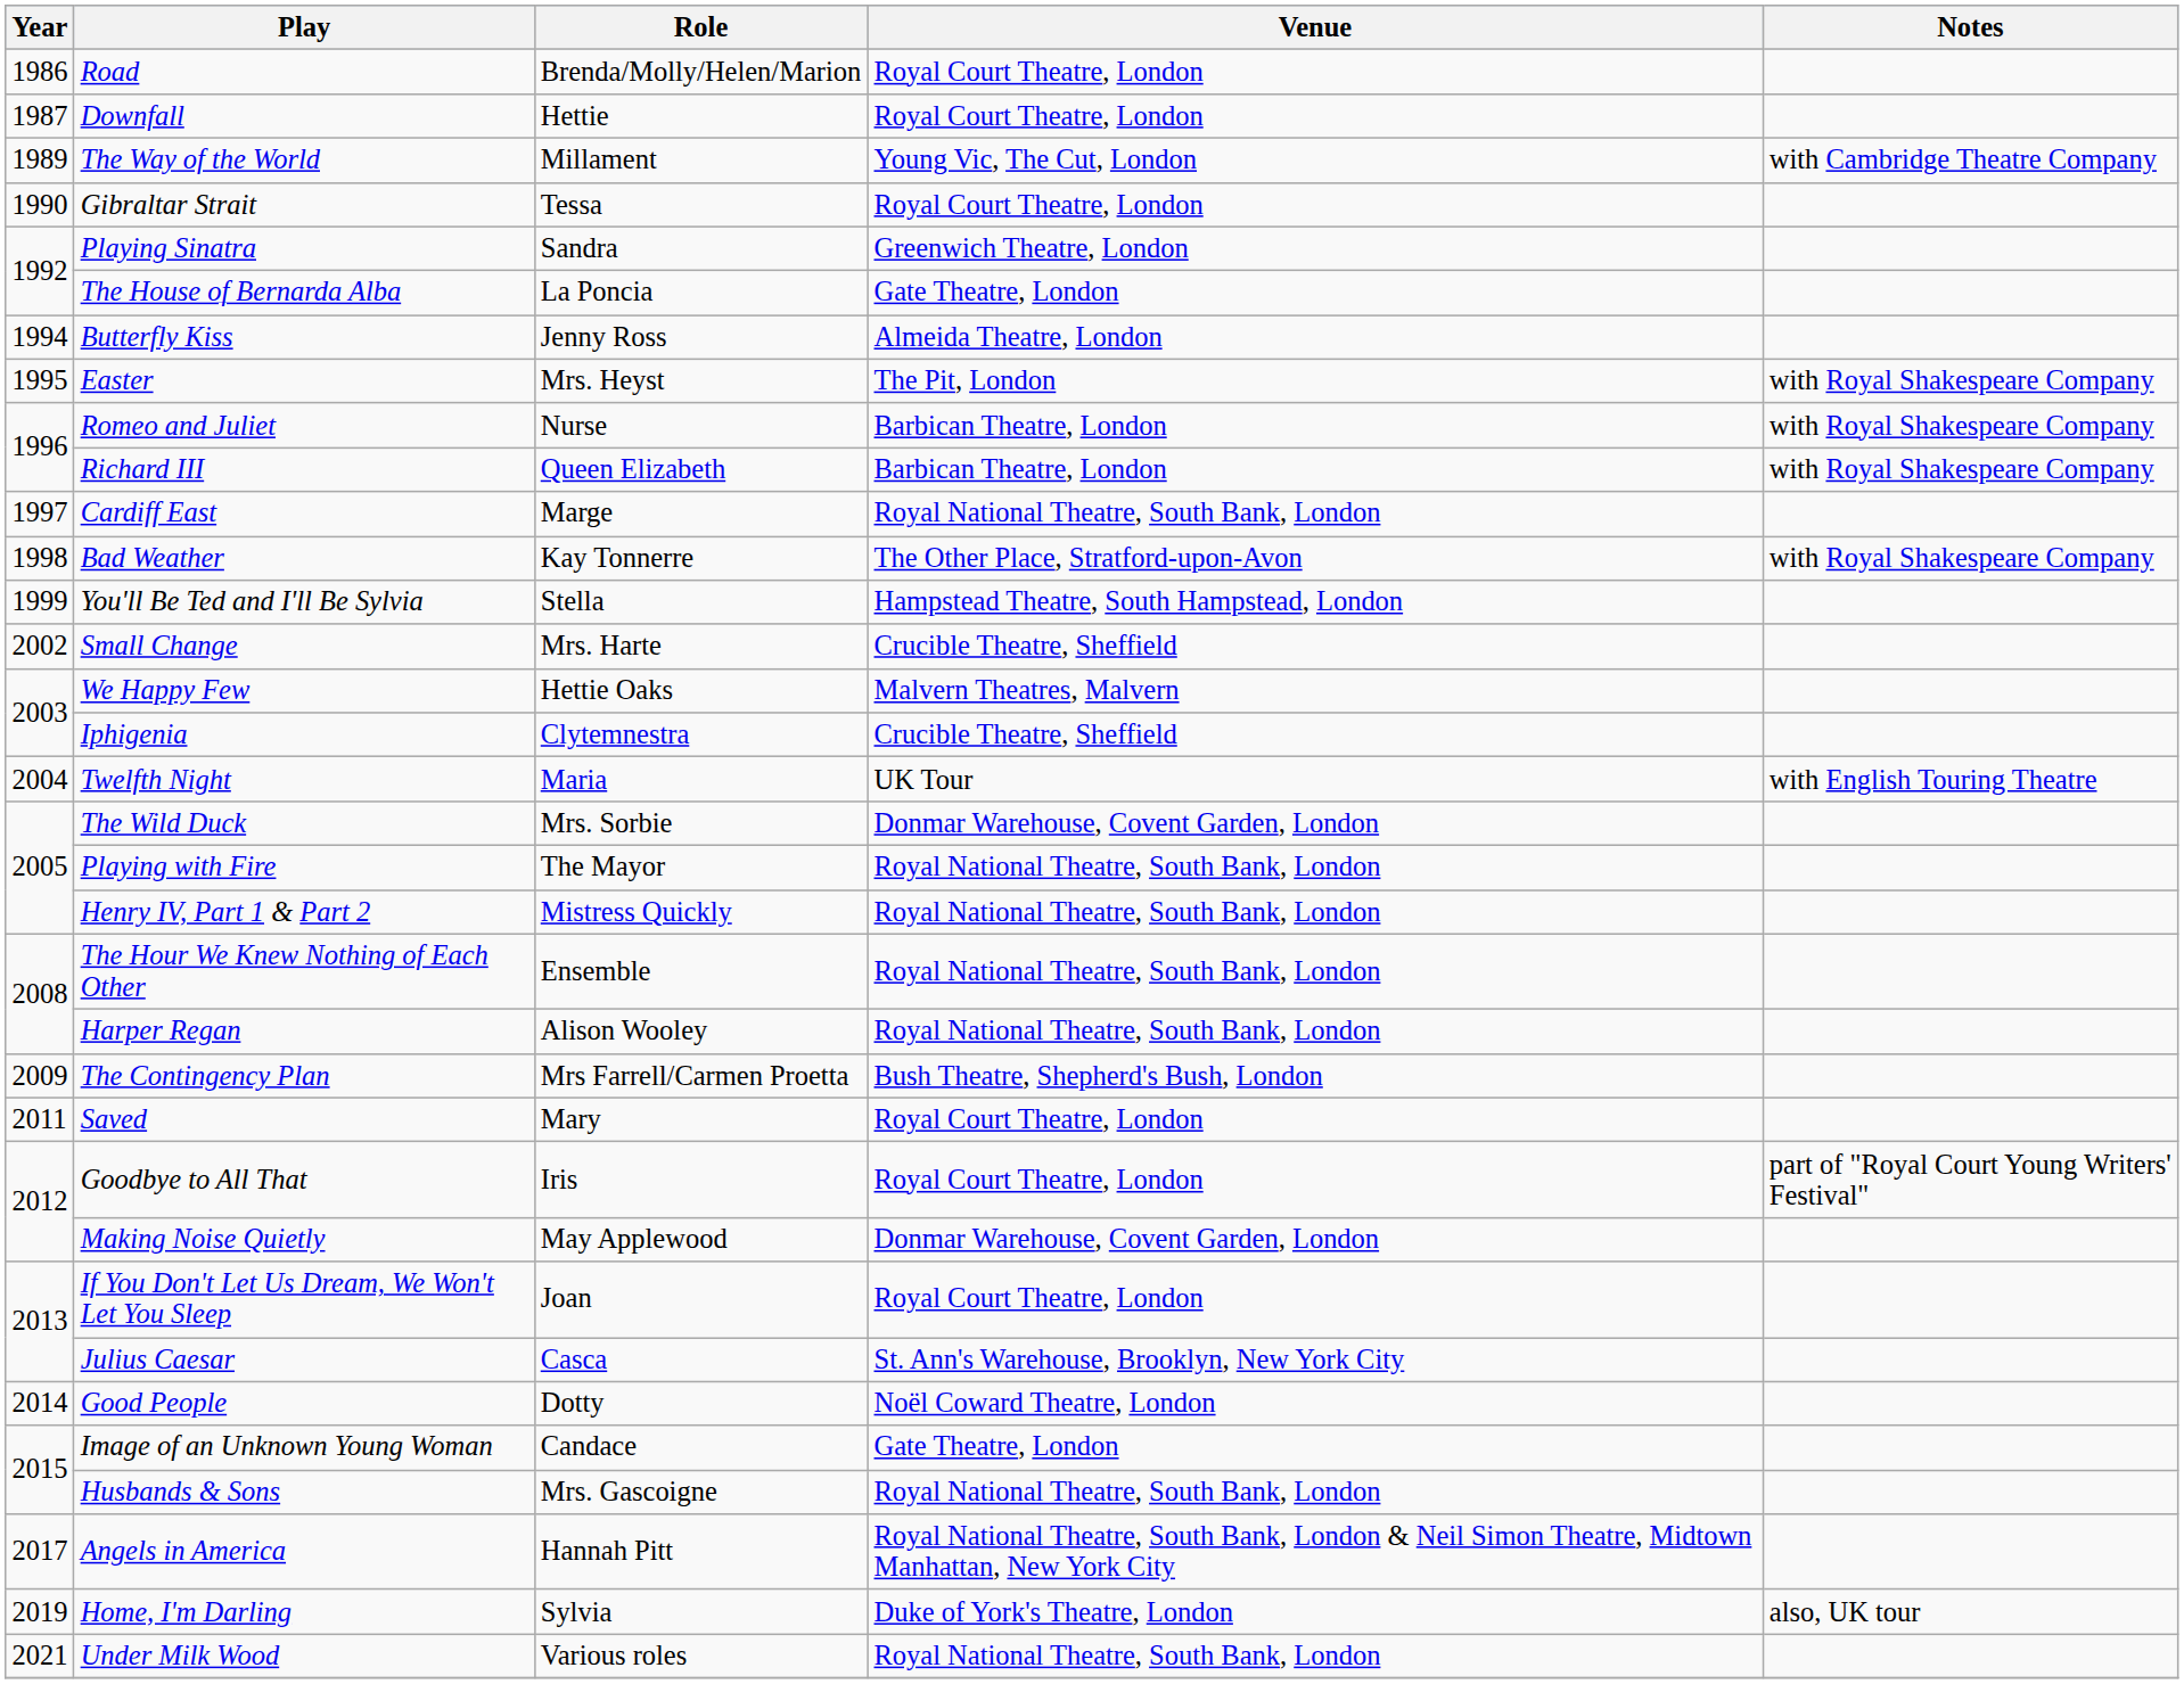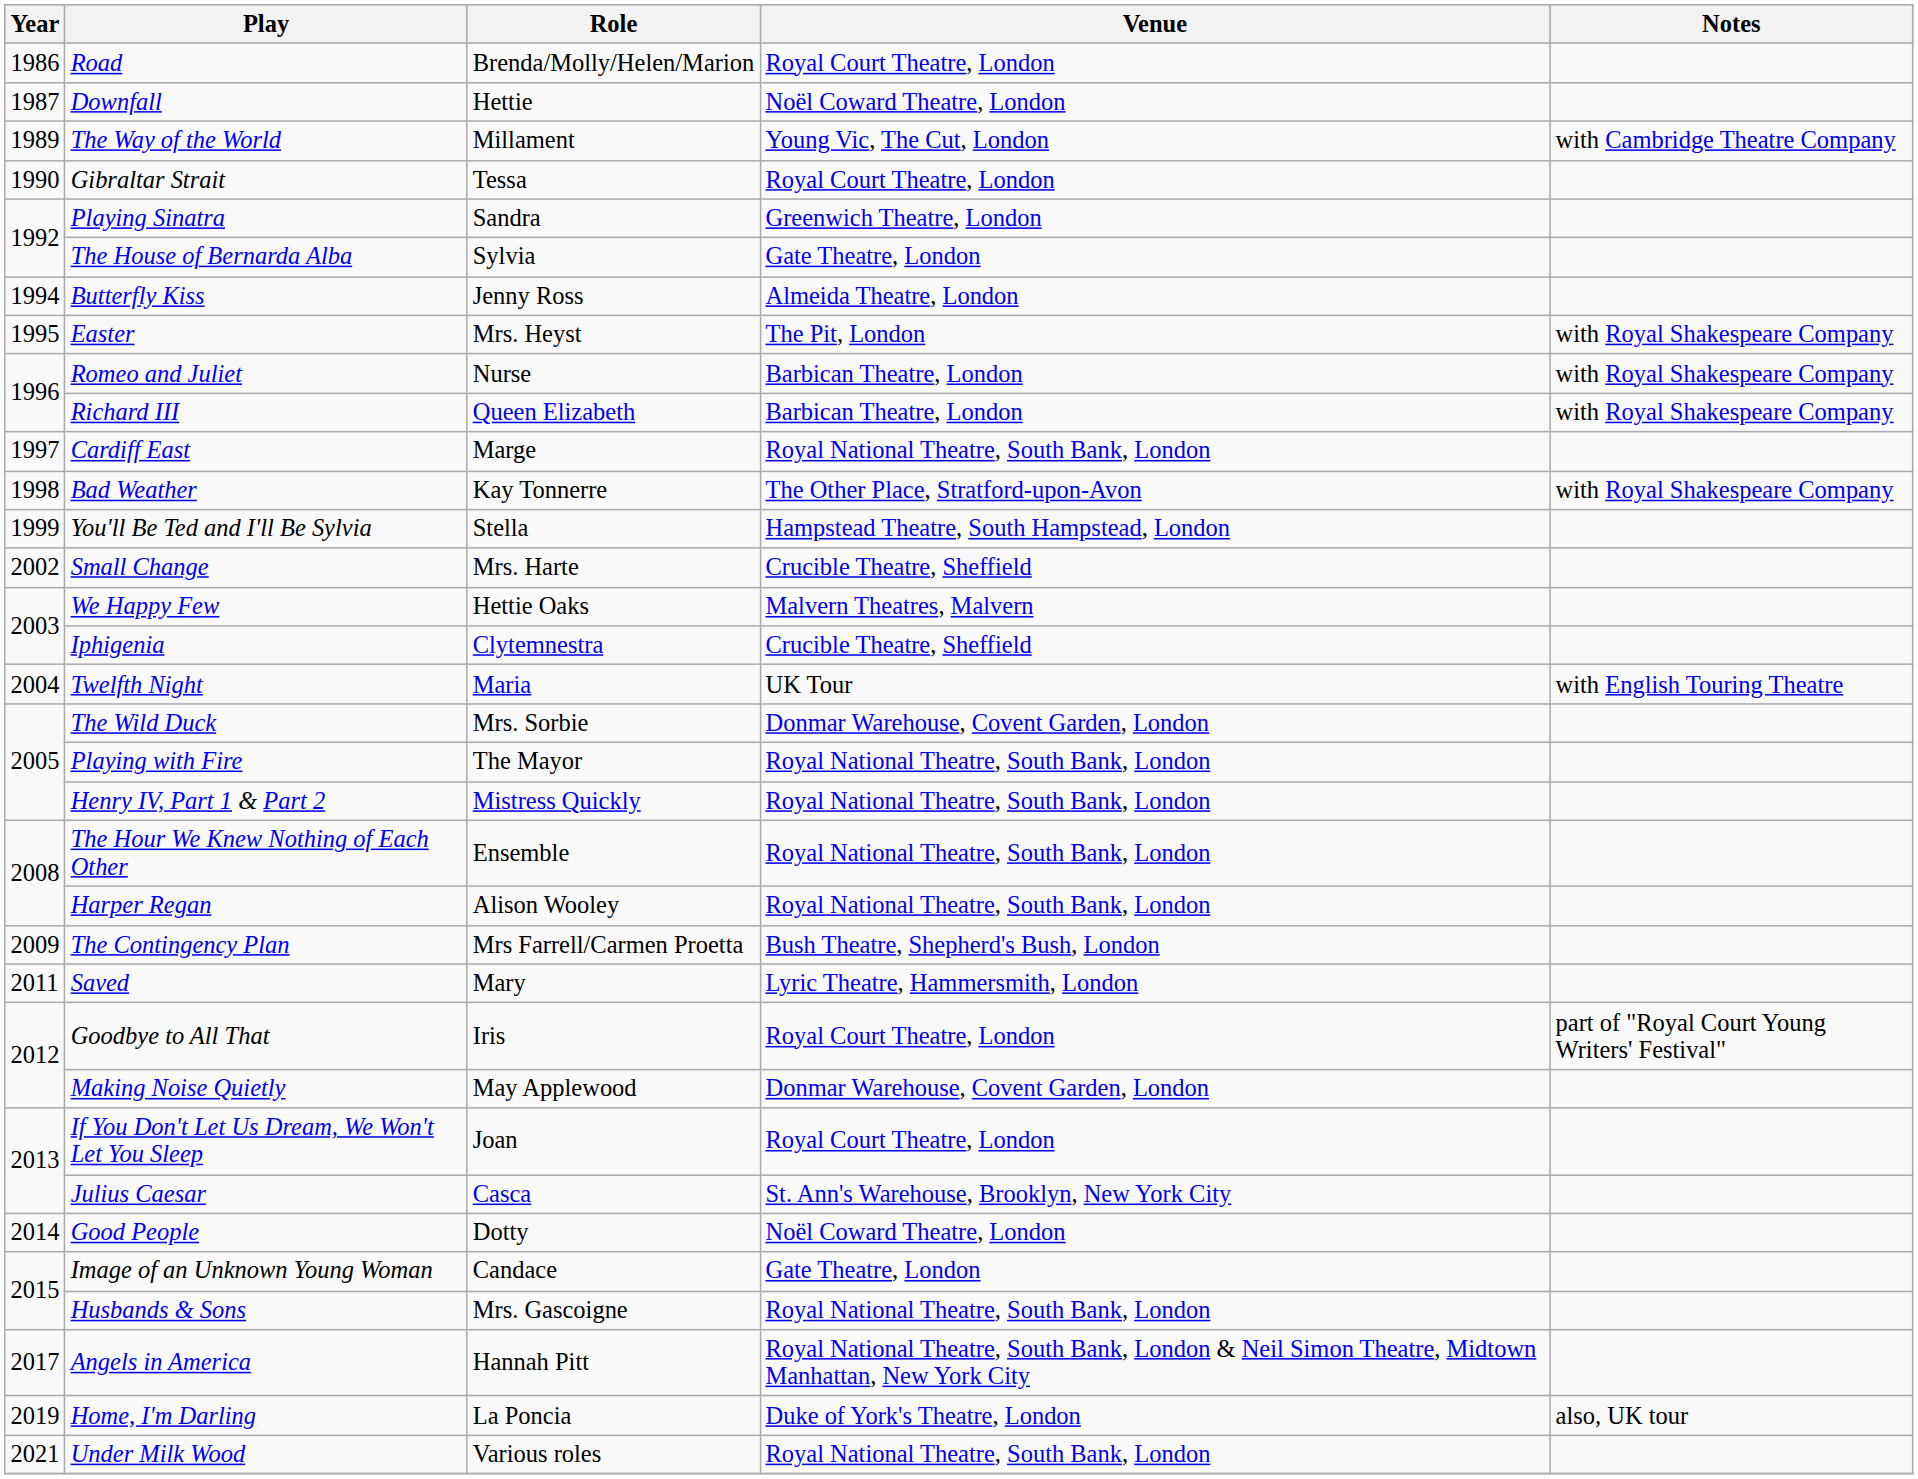Downfall | Venue: Royal Court Theatre, London -> Noël Coward Theatre, London
The House of Bernarda Alba | Role: La Poncia -> Sylvia
Saved | Venue: Royal Court Theatre, London -> Lyric Theatre, Hammersmith, London
Home, I'm Darling | Role: Sylvia -> La Poncia
